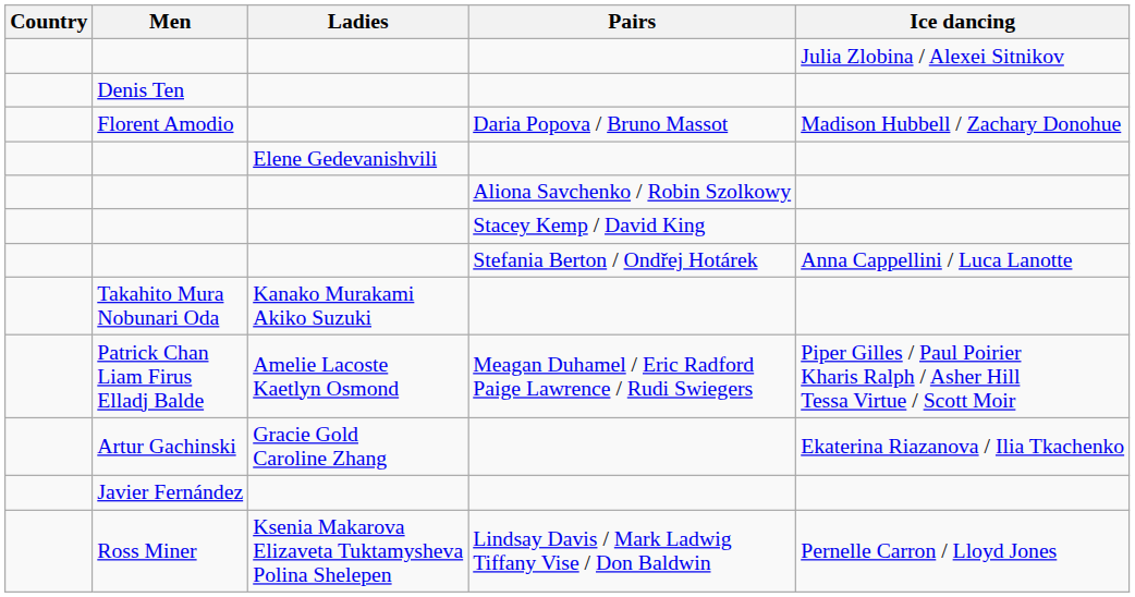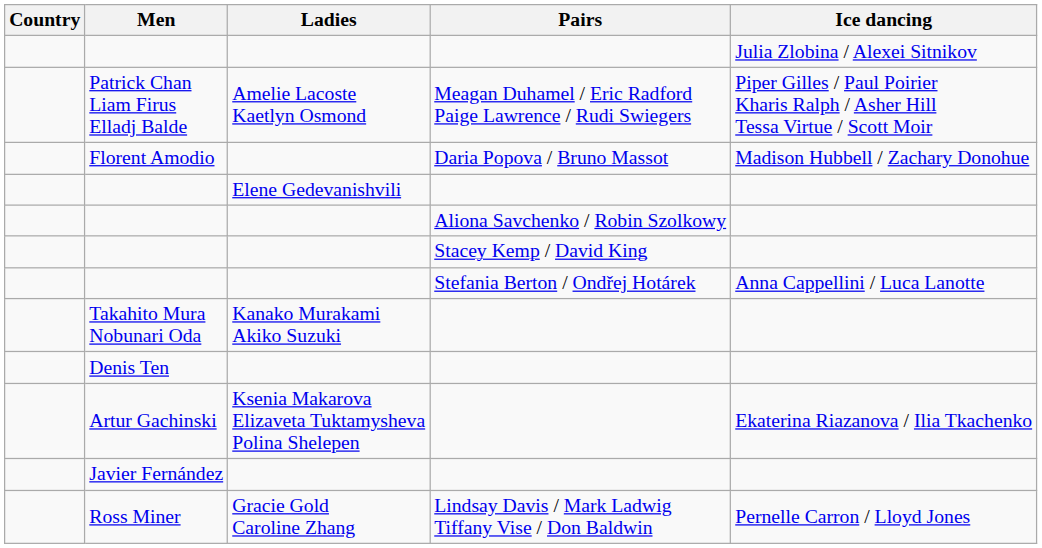rows swapped: Patrick Chan Liam Firus Elladj Balde <-> Denis Ten
Artur Gachinski | Ladies: Gracie Gold Caroline Zhang -> Ksenia Makarova Elizaveta Tuktamysheva Polina Shelepen
Ross Miner | Ladies: Ksenia Makarova Elizaveta Tuktamysheva Polina Shelepen -> Gracie Gold Caroline Zhang
